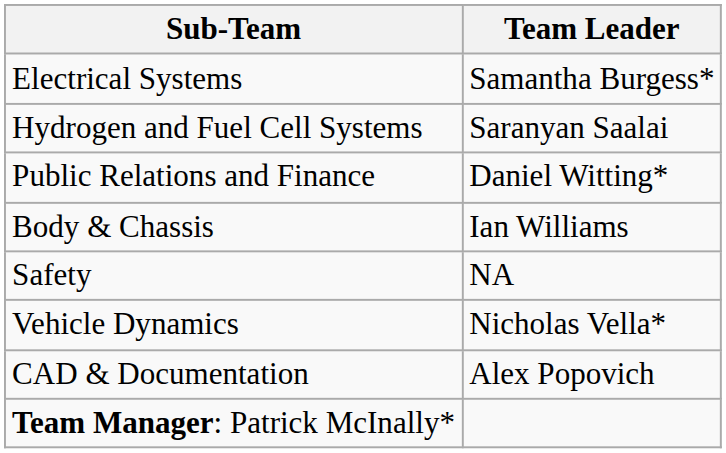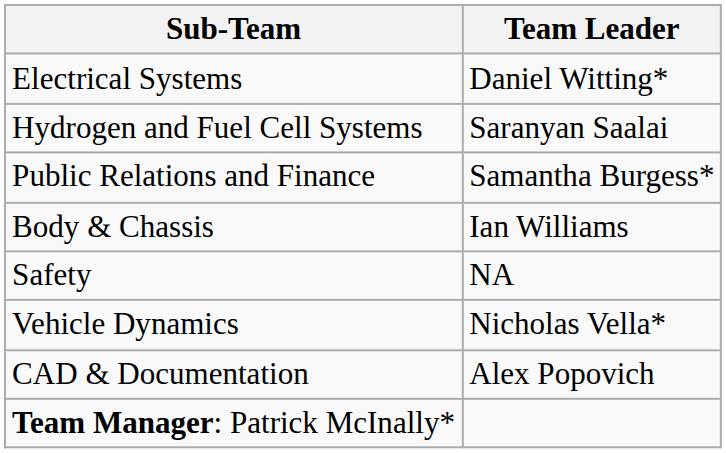Electrical Systems | Team Leader: Samantha Burgess* -> Daniel Witting*
Public Relations and Finance | Team Leader: Daniel Witting* -> Samantha Burgess*
